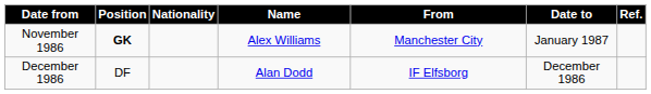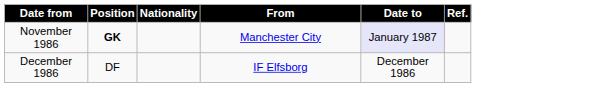- column: Name | Alex Williams | Alan Dodd
November 1986 | Date to: no background -> lavender background
